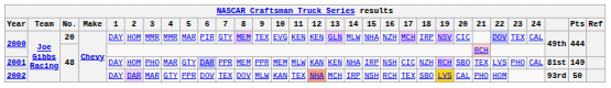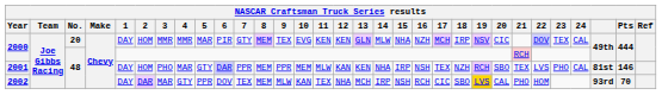2001 | 17: CIC -> TEX
2001 | Pts: 149 -> 146
2002 | 8: DOV -> MEM
2002 | 12: lightsalmon background -> no background
2002 | 17: TEX -> CIC
2002 | Pts: 50 -> 70
